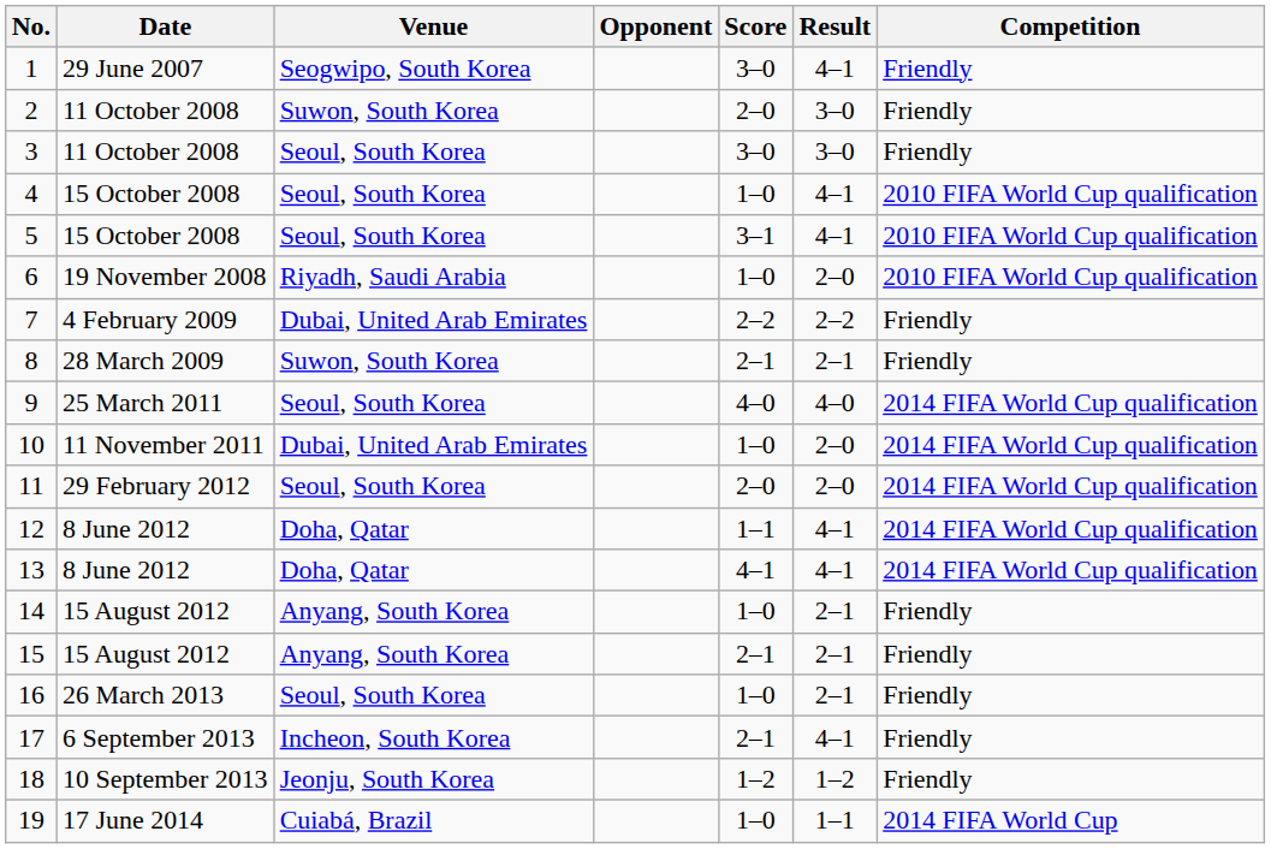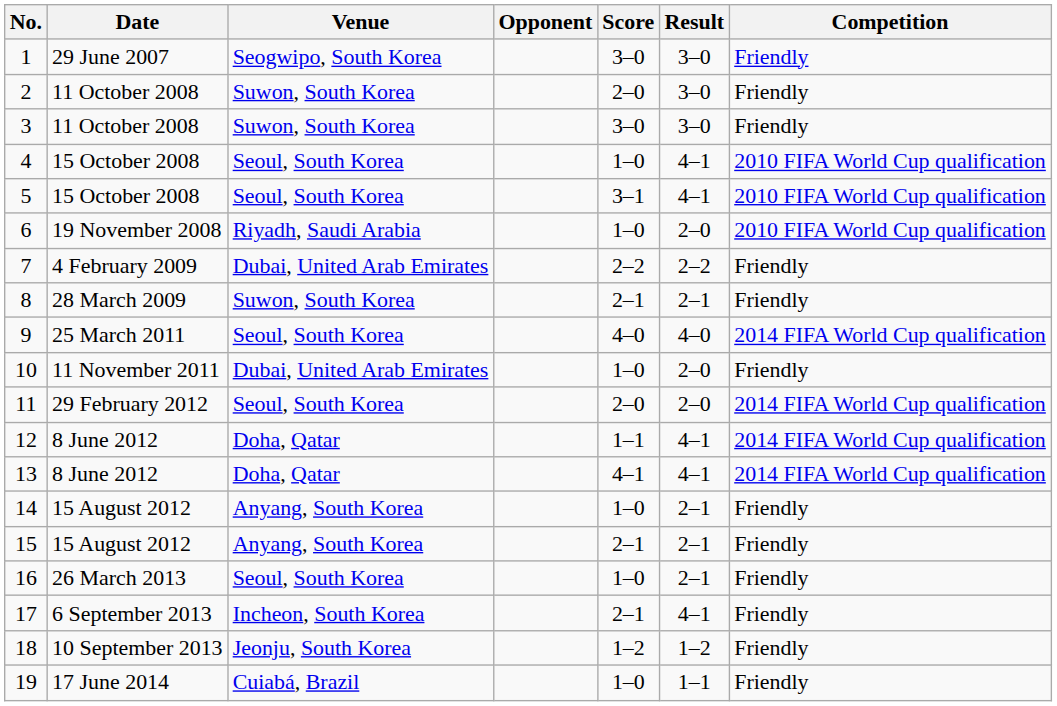1 | Result: 4–1 -> 3–0
3 | Venue: Seoul, South Korea -> Suwon, South Korea
10 | Competition: 2014 FIFA World Cup qualification -> Friendly
19 | Competition: 2014 FIFA World Cup -> Friendly
